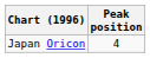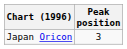Japan Oricon | Peak position: 4 -> 3
